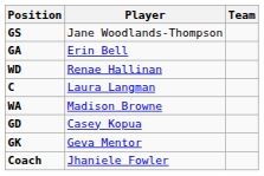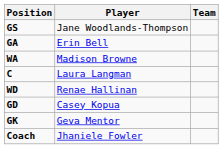rows swapped: WA <-> WD
